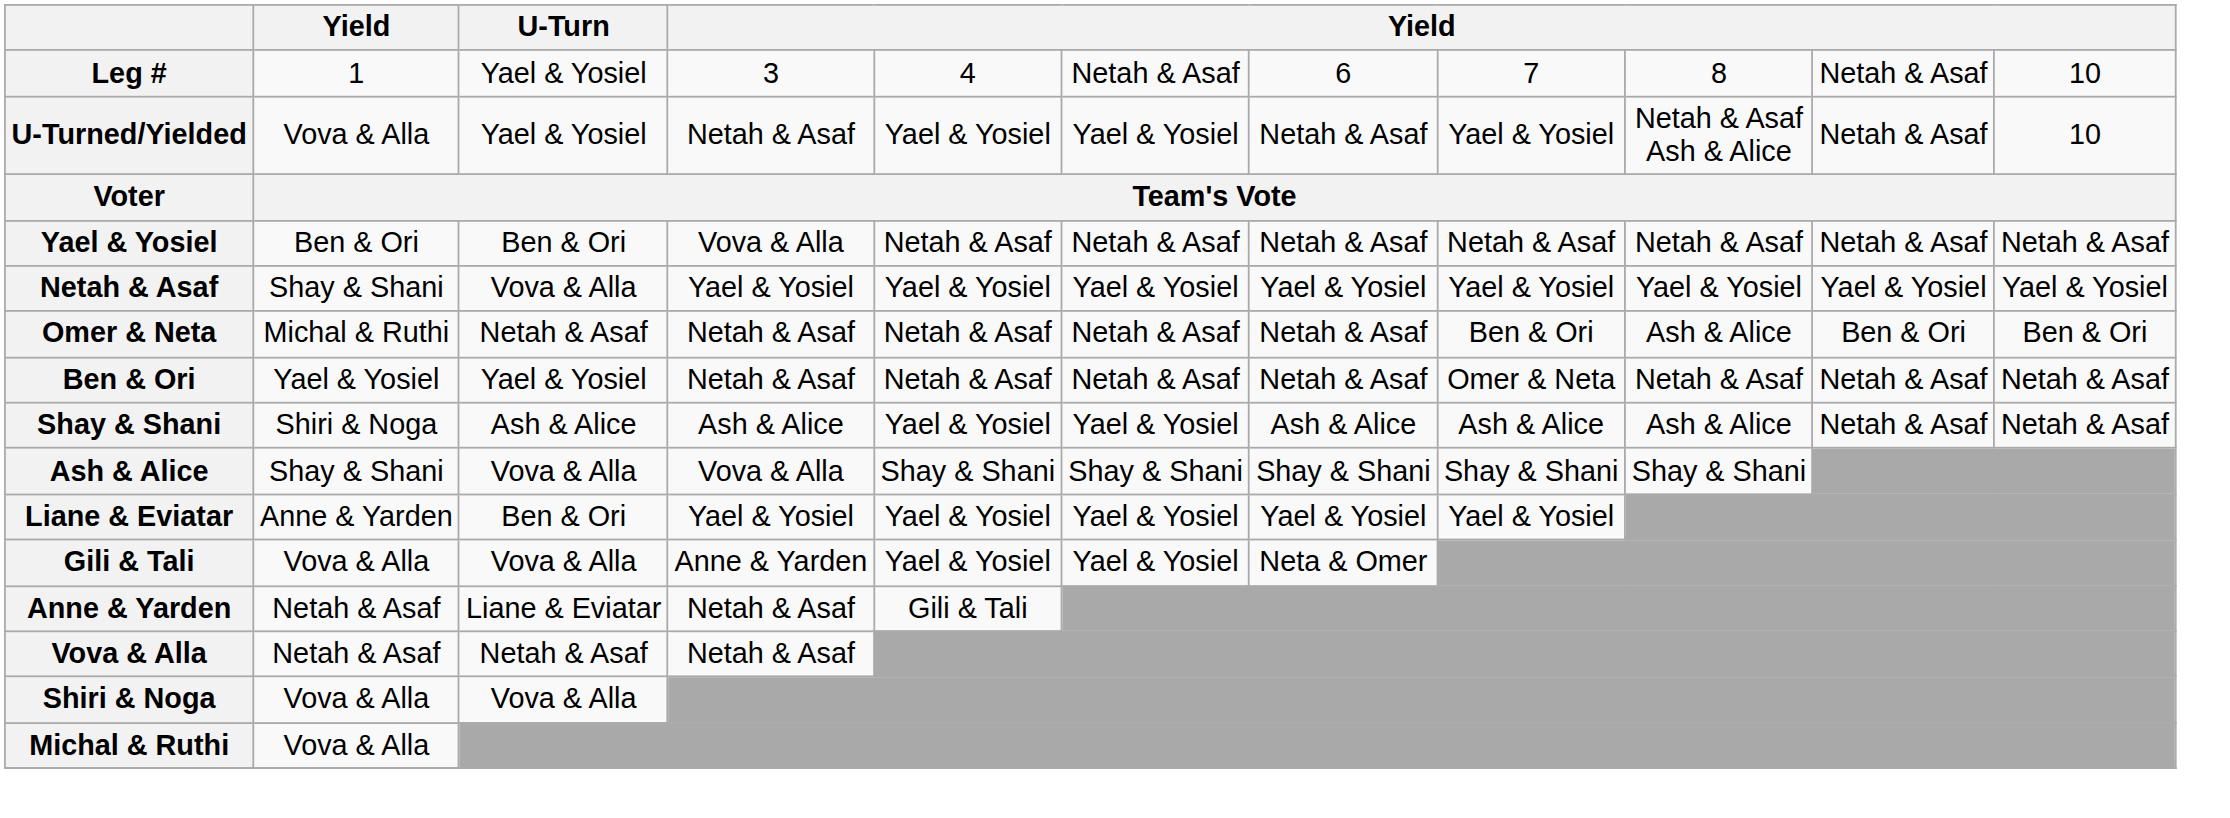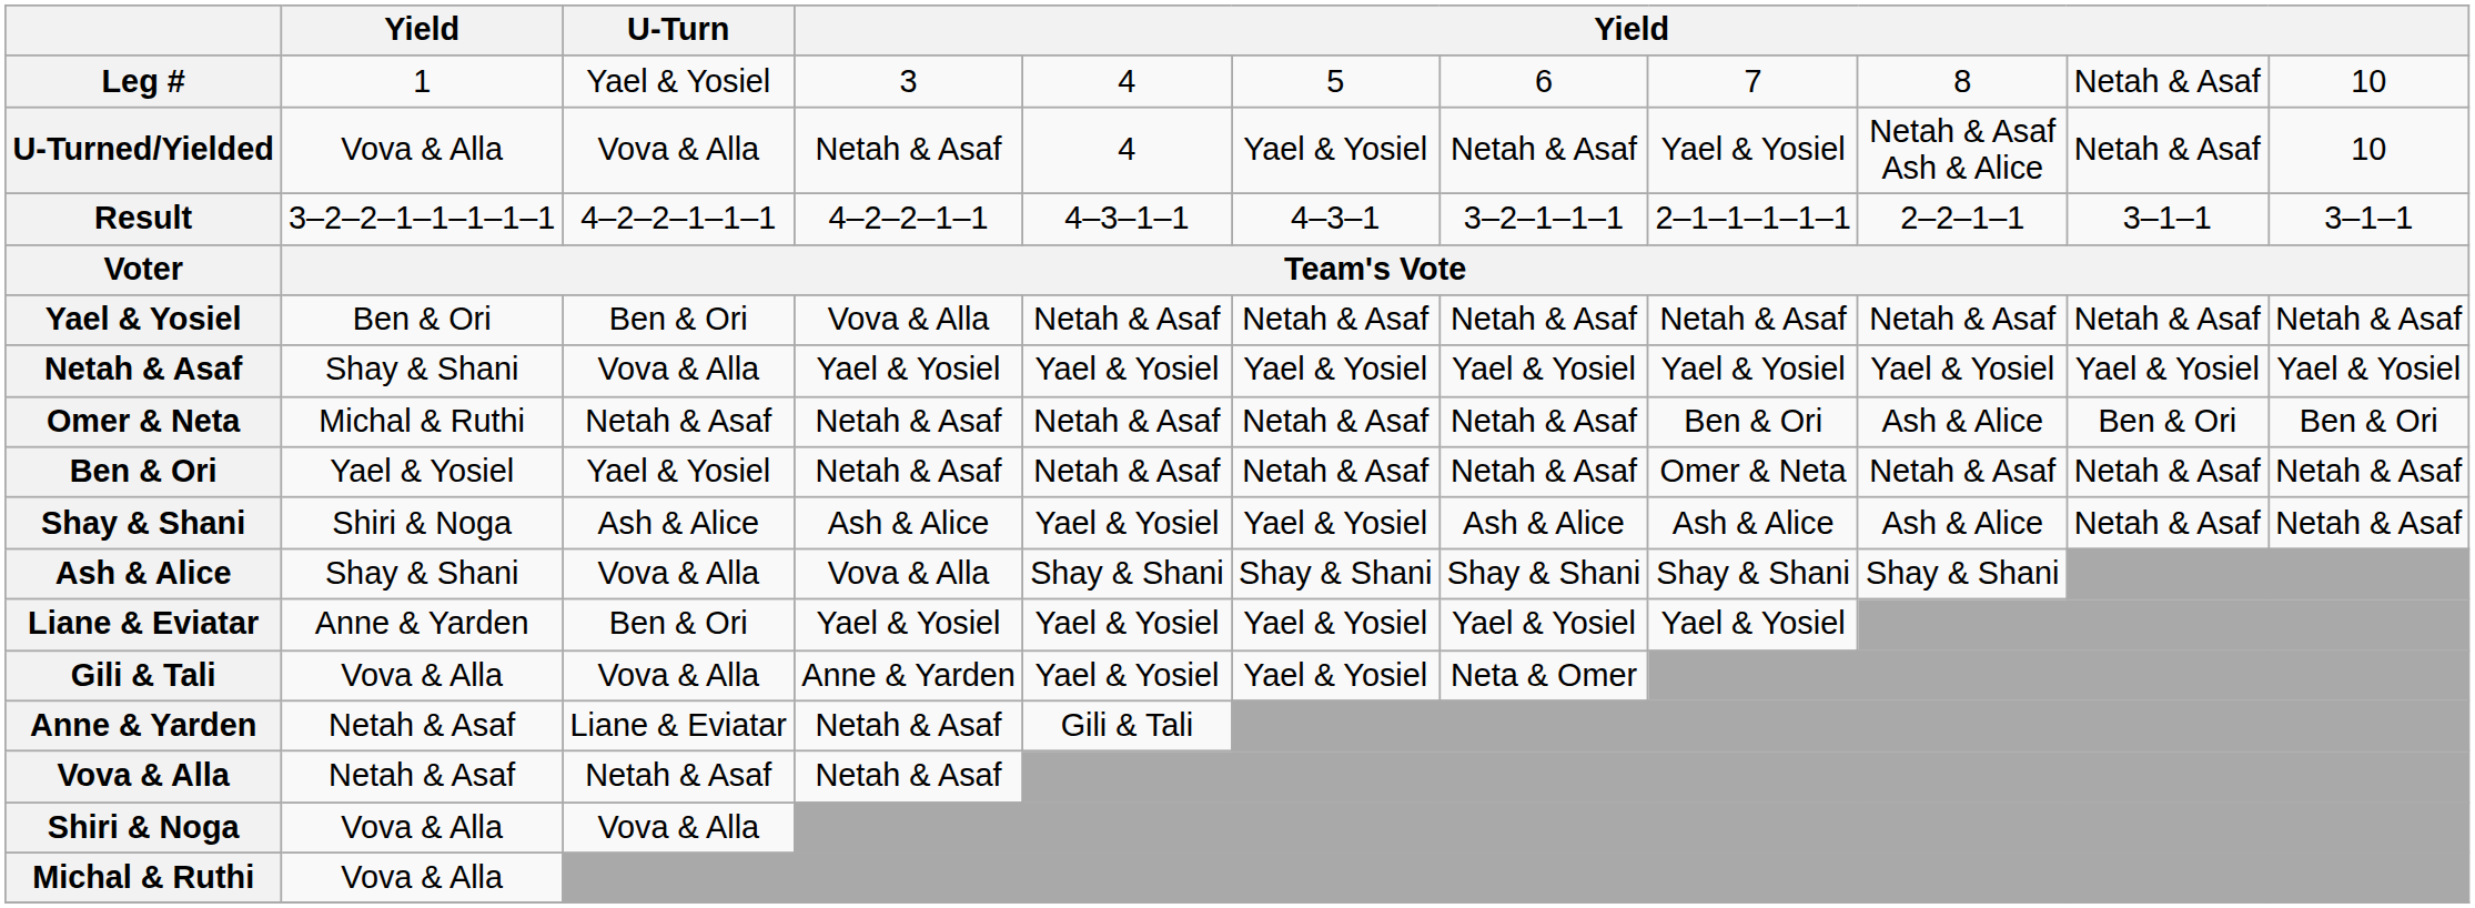Leg # | column 6: Netah & Asaf -> 5
U-Turned/Yielded | U-Turn: Yael & Yosiel -> Vova & Alla
U-Turned/Yielded | column 5: Yael & Yosiel -> 4
+ row: Result | 3–2–2–1–1–1–1–1 | 4–2–2–1–1–1 | 4–2–2–1–1 | 4–3–1–1 | 4–3–1 | 3–2–1–1–1 | 2–1–1–1–1–1 | 2–2–1–1 | 3–1–1 | 3–1–1
